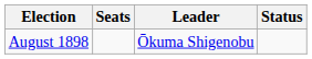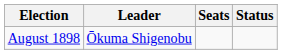columns swapped: Leader <-> Seats
